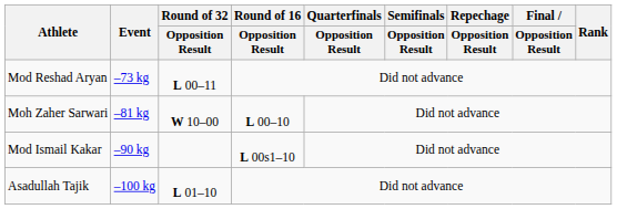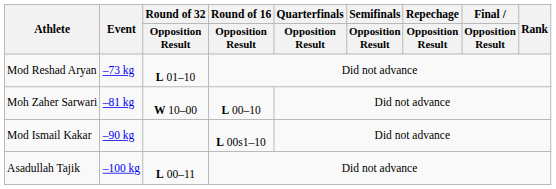Mod Reshad Aryan | Round of 32 / Opposition Result: L 00–11 -> L 01–10
Asadullah Tajik | Round of 32 / Opposition Result: L 01–10 -> L 00–11
